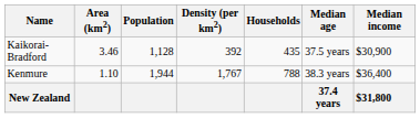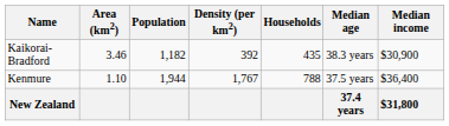Kaikorai-Bradford | Population: 1,128 -> 1,182
Kaikorai-Bradford | Median age: 37.5 years -> 38.3 years
Kenmure | Median age: 38.3 years -> 37.5 years
